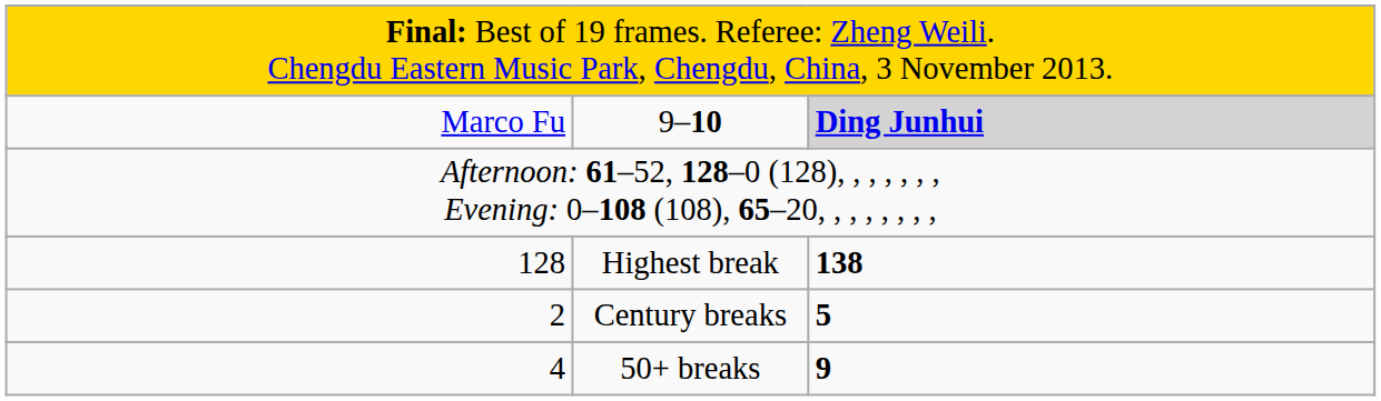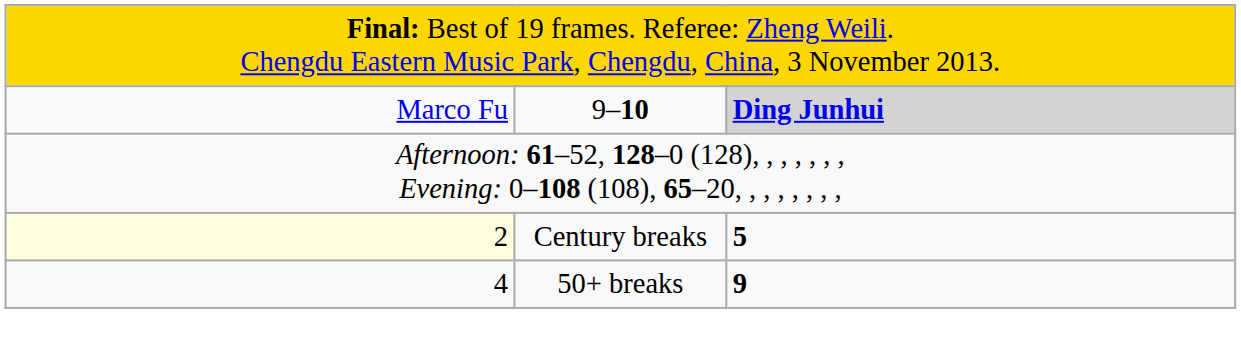- row: 128 | Highest break | 138
Century breaks | column 1: no background -> lightyellow background
